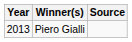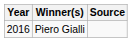Piero Gialli | Year: 2013 -> 2016
